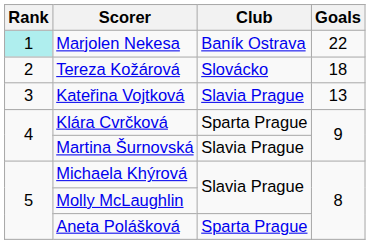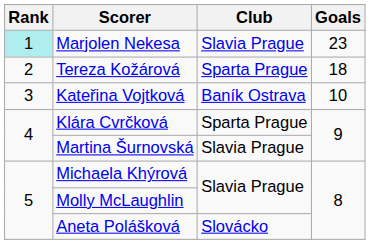Marjolen Nekesa | Club: Baník Ostrava -> Slavia Prague
Marjolen Nekesa | Goals: 22 -> 23
Tereza Kožárová | Club: Slovácko -> Sparta Prague
Kateřina Vojtková | Club: Slavia Prague -> Baník Ostrava
Kateřina Vojtková | Goals: 13 -> 10
Aneta Polášková | Club: Sparta Prague -> Slovácko
